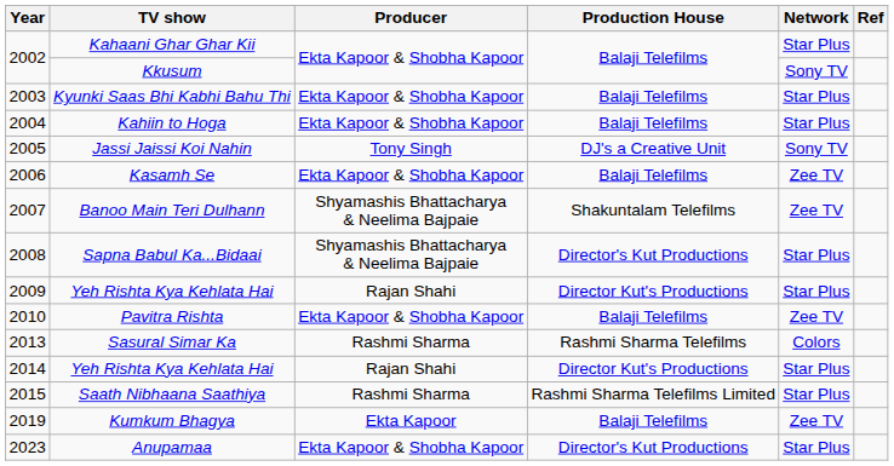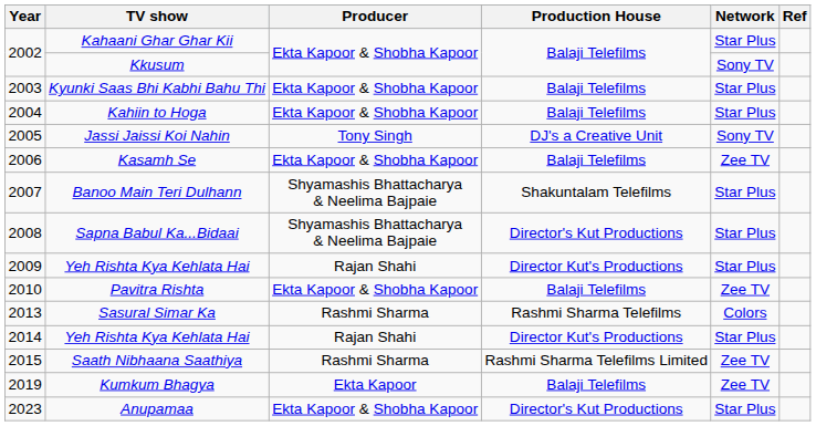Banoo Main Teri Dulhann | Network: Zee TV -> Star Plus
Saath Nibhaana Saathiya | Network: Star Plus -> Zee TV
